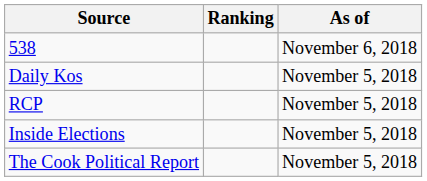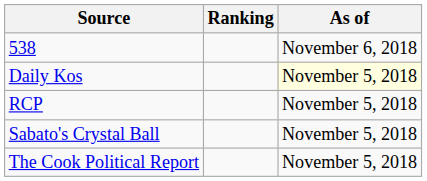Daily Kos | As of: no background -> lightyellow background
+ row: Sabato's Crystal Ball | November 5, 2018
- row: Inside Elections | November 5, 2018
